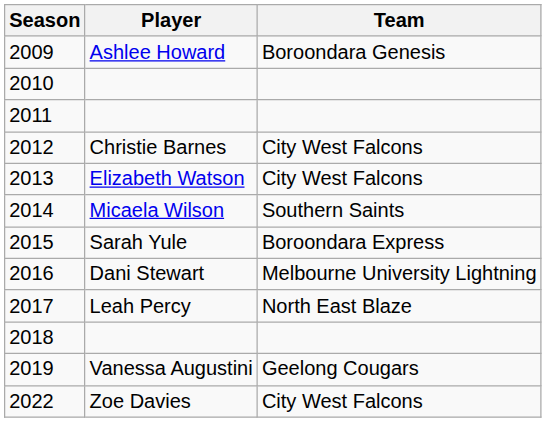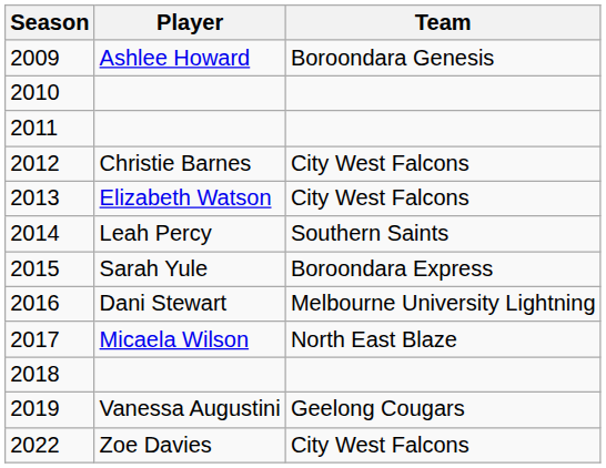2014 | Player: Micaela Wilson -> Leah Percy
2017 | Player: Leah Percy -> Micaela Wilson
